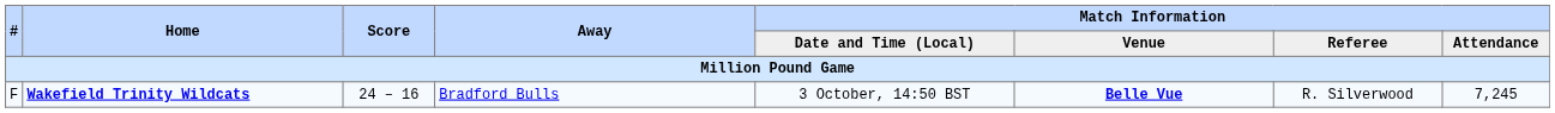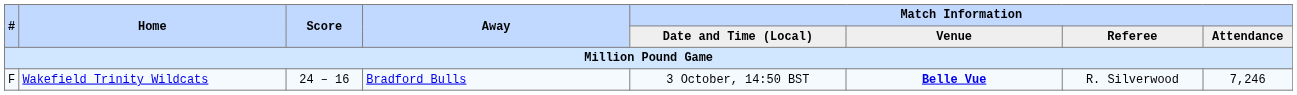F | Home: bold -> normal
F | Match Information / Attendance: 7,245 -> 7,246
